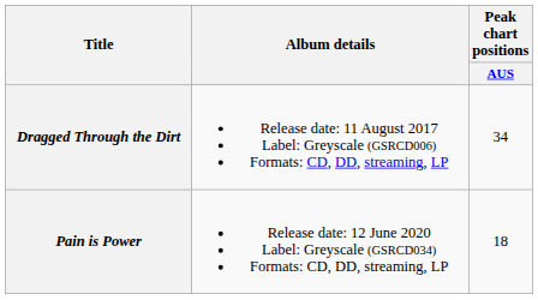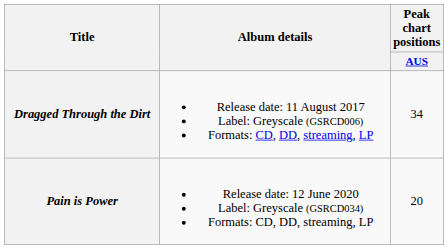Pain is Power | Peak chart positions / AUS: 18 -> 20
